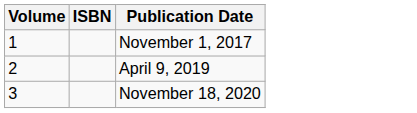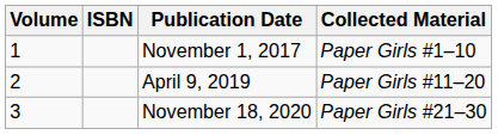+ column: Collected Material | Paper Girls #1–10 | Paper Girls #11–20 | Paper Girls #21–30
